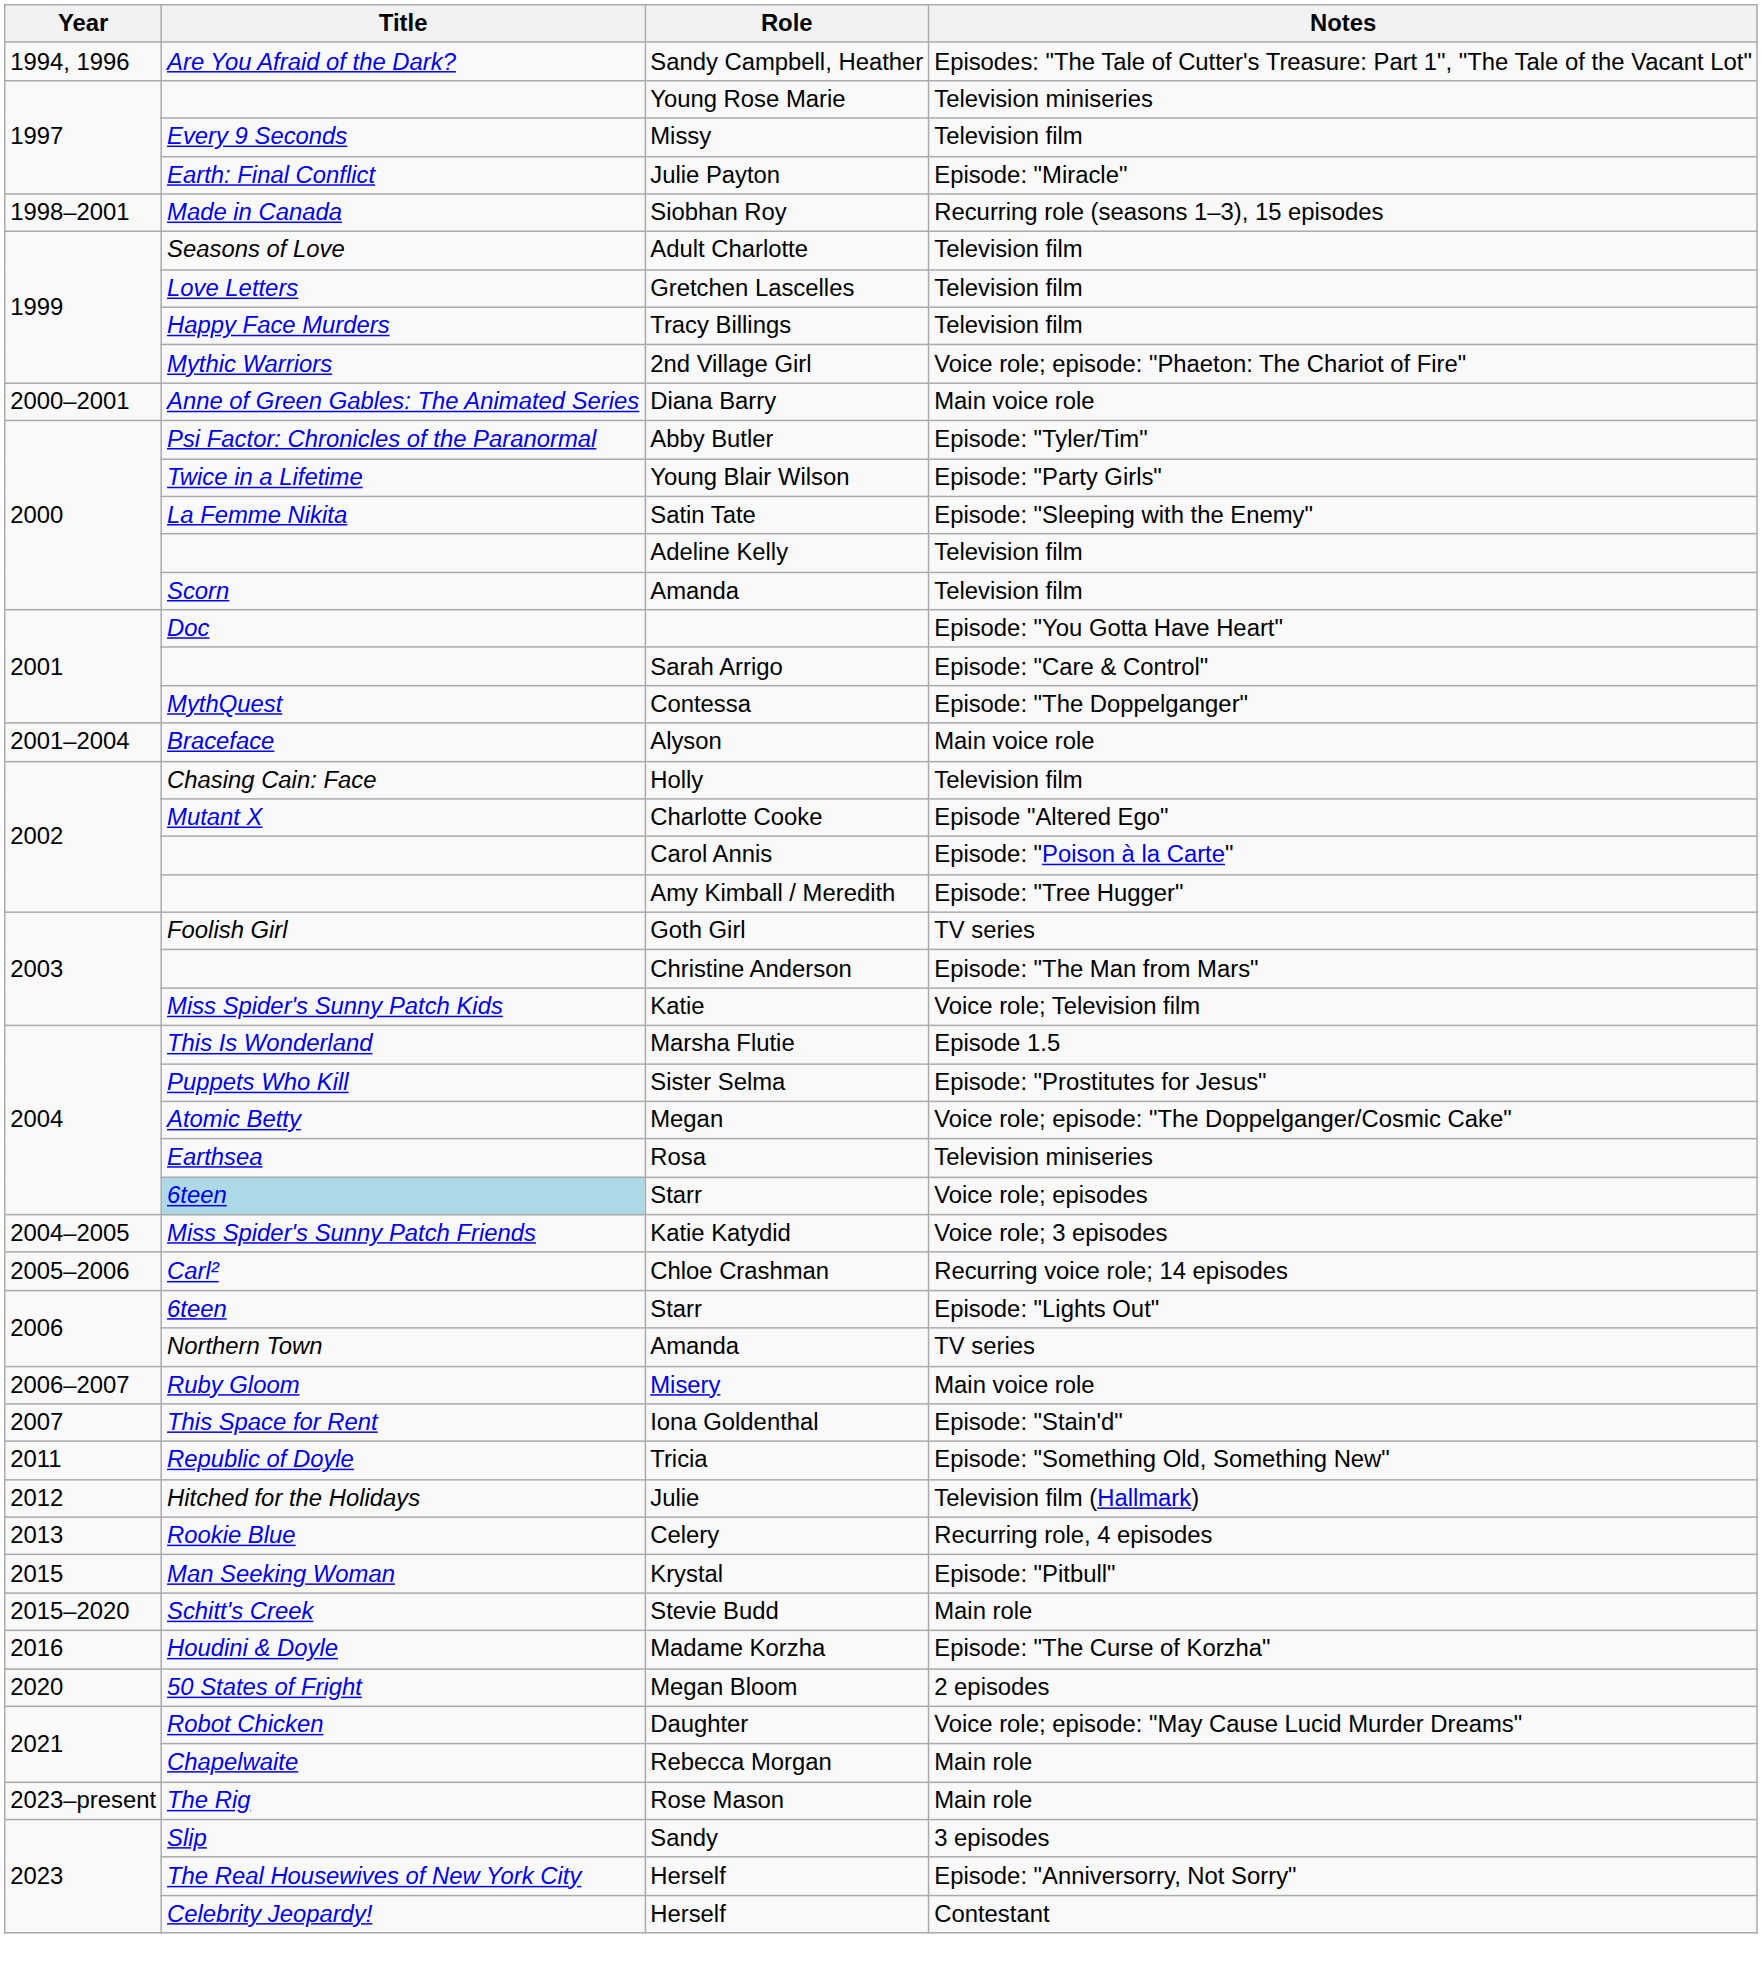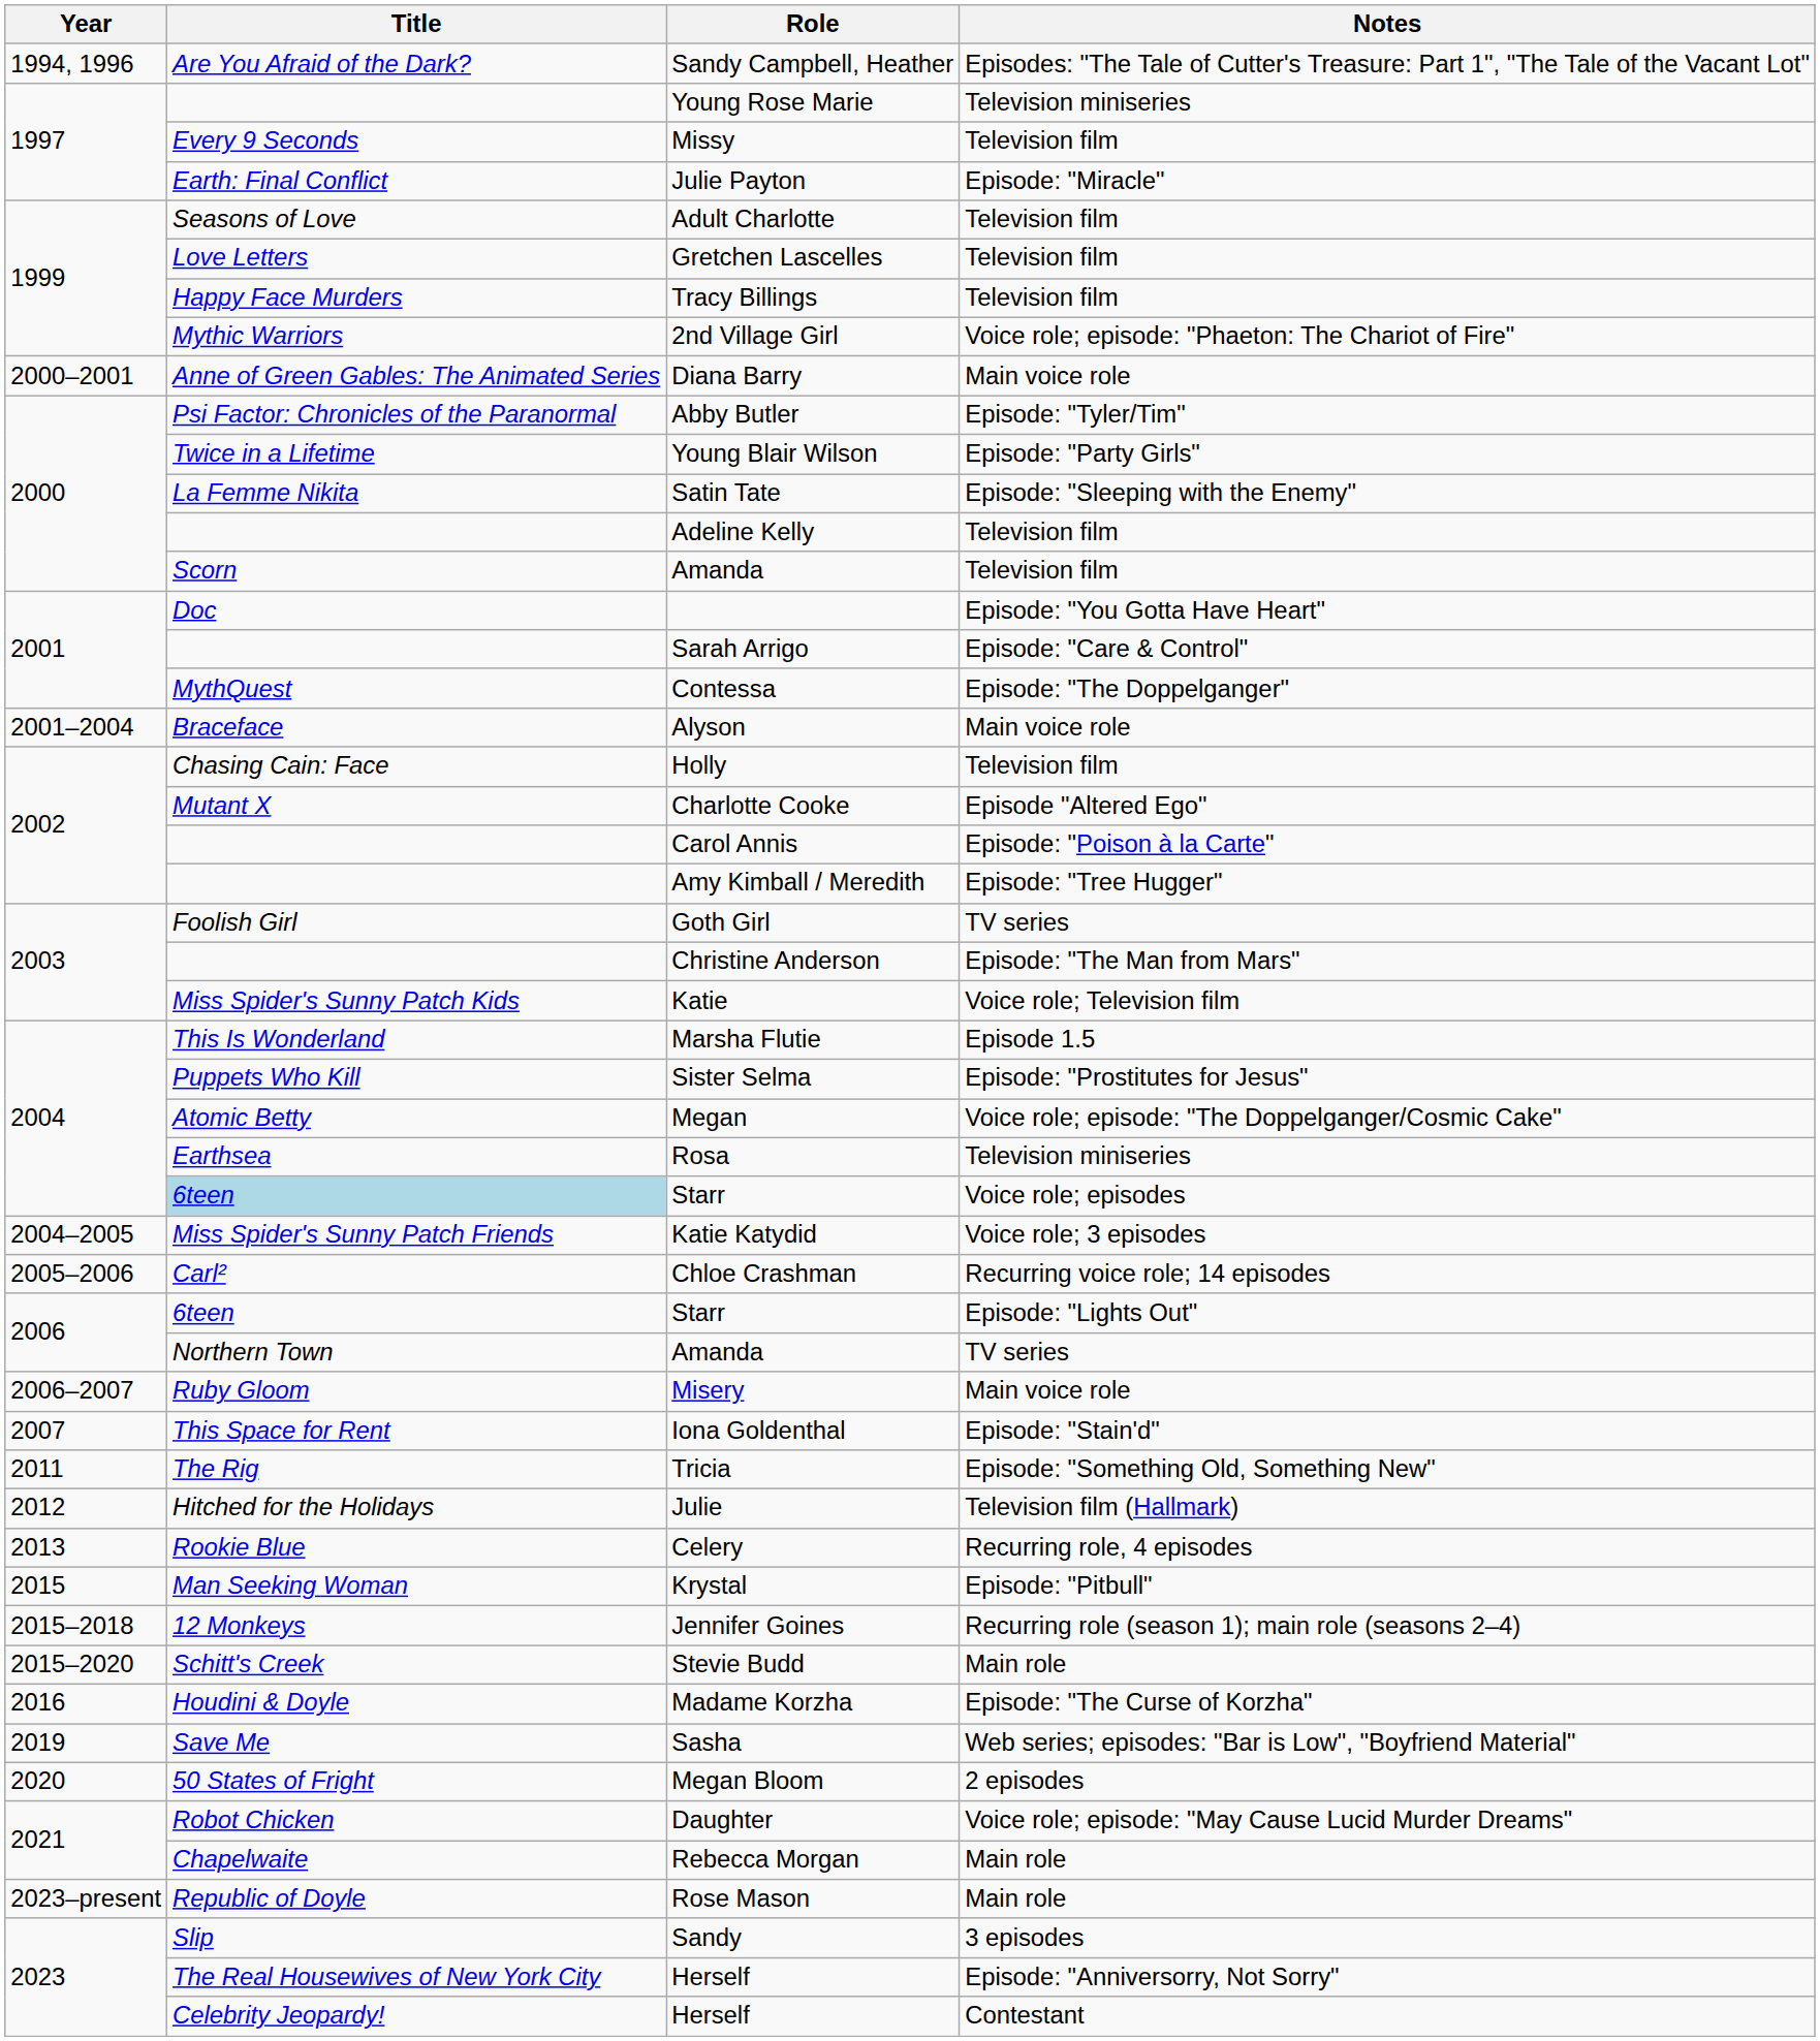- row: 1998–2001 | Made in Canada | Siobhan Roy | Recurring role (seasons 1–3), 15 episodes
Tricia | Title: Republic of Doyle -> The Rig
+ row: 2015–2018 | 12 Monkeys | Jennifer Goines | Recurring role (season 1); main role (seasons 2–4)
+ row: 2019 | Save Me | Sasha | Web series; episodes: "Bar is Low", "Boyfriend Material"
Rose Mason | Title: The Rig -> Republic of Doyle
